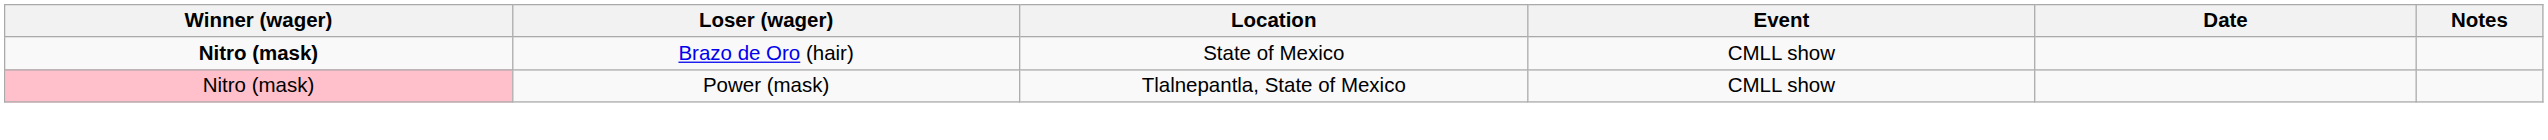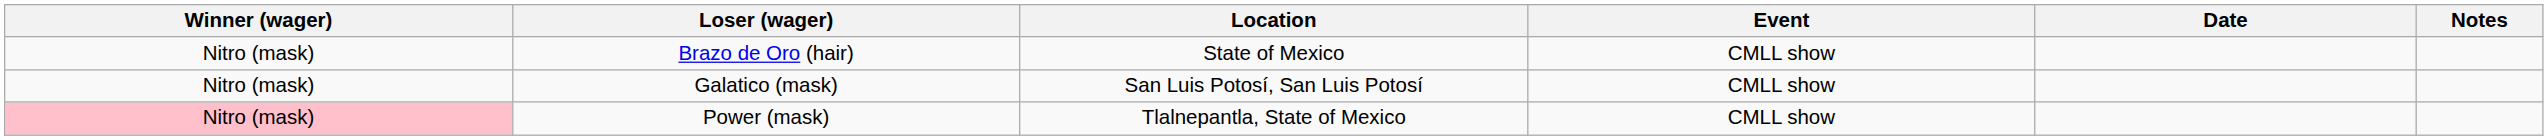Brazo de Oro (hair) | Winner (wager): bold -> normal
+ row: Nitro (mask) | Galatico (mask) | San Luis Potosí, San Luis Potosí | CMLL show
